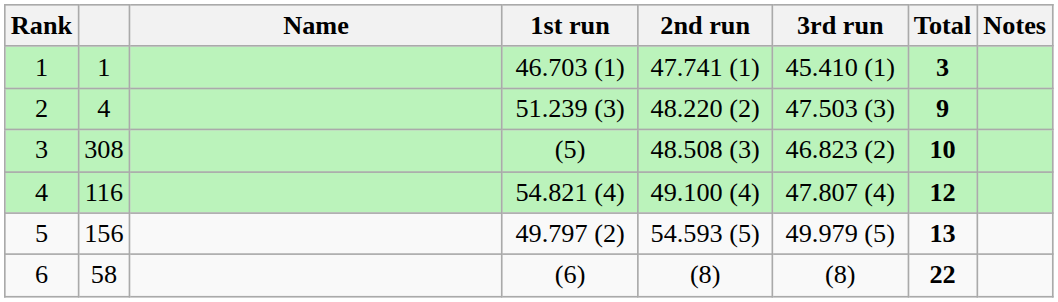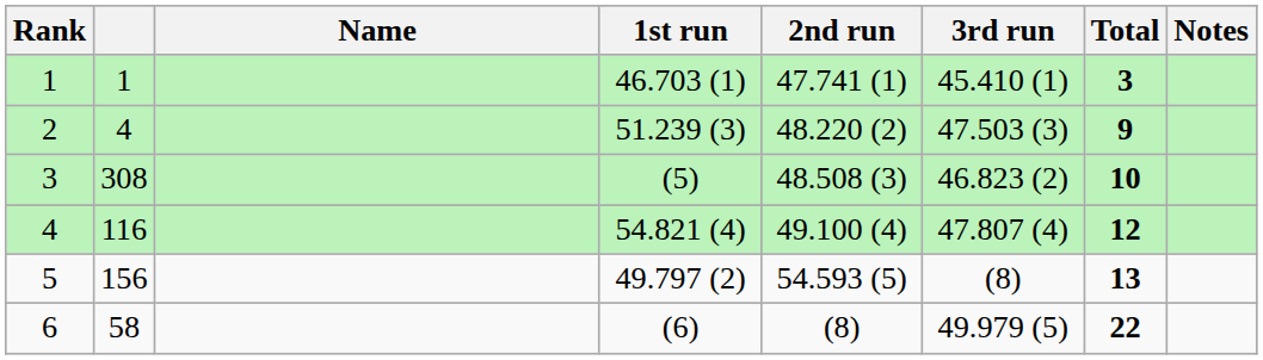5 | 3rd run: 49.979 (5) -> (8)
6 | 3rd run: (8) -> 49.979 (5)
